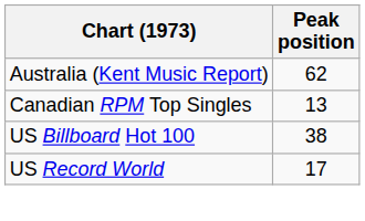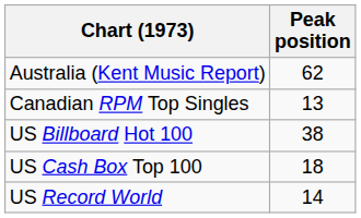+ row: US Cash Box Top 100 | 18
US Record World | Peak position: 17 -> 14
